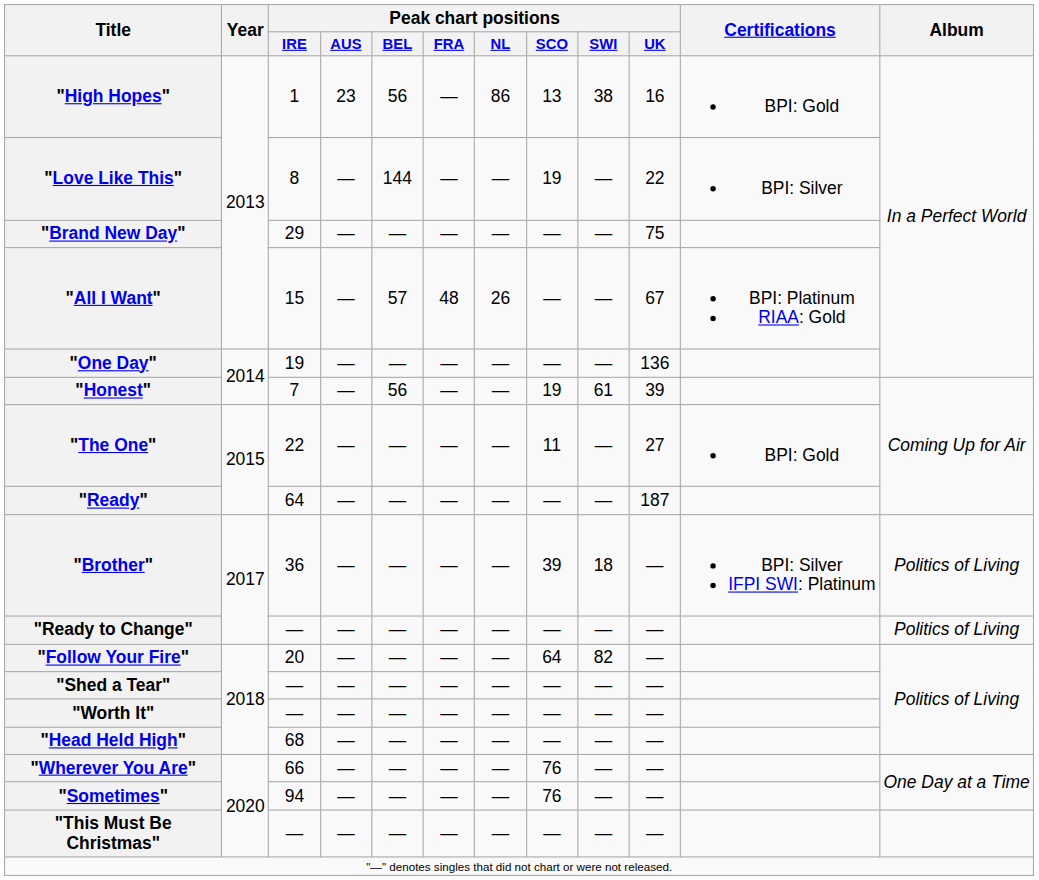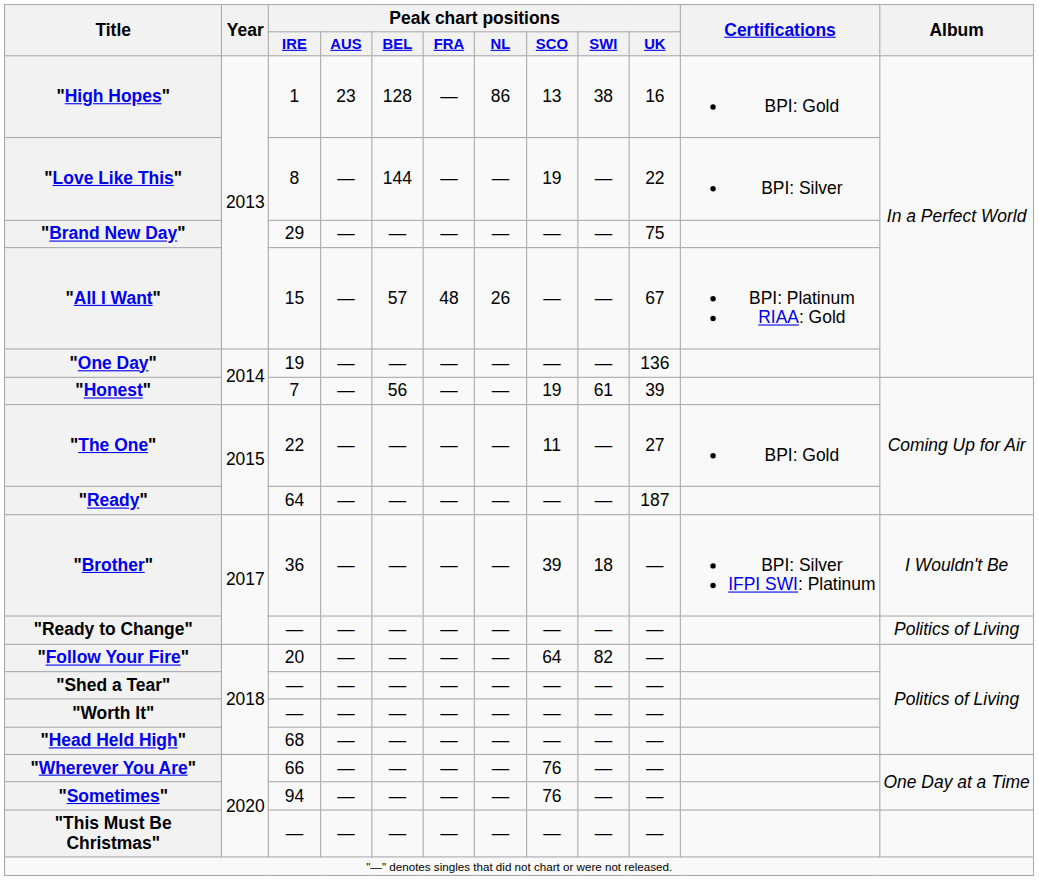"High Hopes" | Peak chart positions / BEL: 56 -> 128
"Brother" | Album: Politics of Living -> I Wouldn't Be
